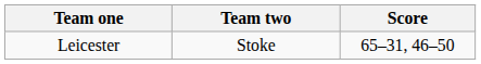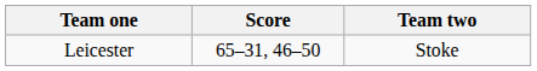columns swapped: Team two <-> Score
